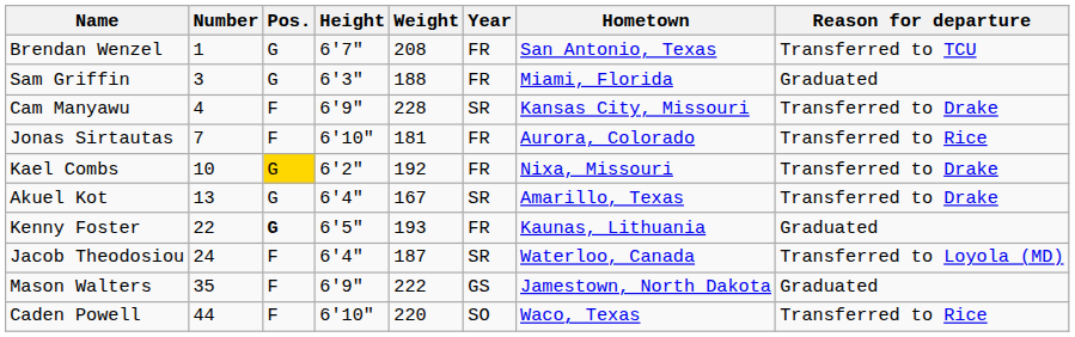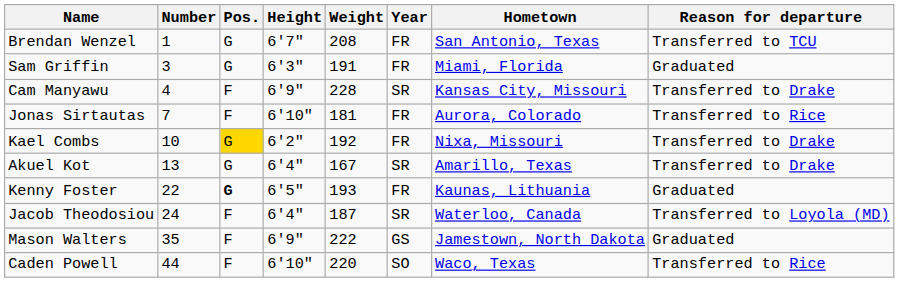Sam Griffin | Weight: 188 -> 191
